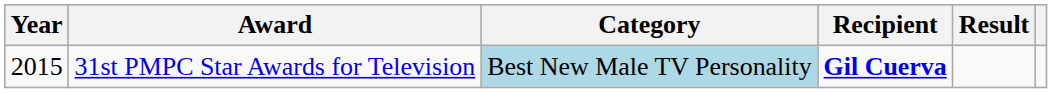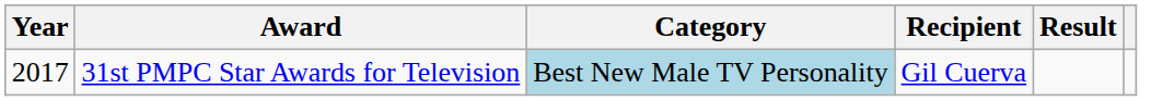31st PMPC Star Awards for Television | Year: 2015 -> 2017
31st PMPC Star Awards for Television | Recipient: bold -> normal
